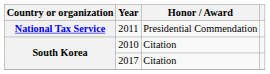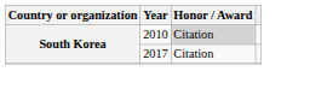- row: National Tax Service | 2011 | Presidential Commendation
2010 | Honor / Award: no background -> lightgrey background
